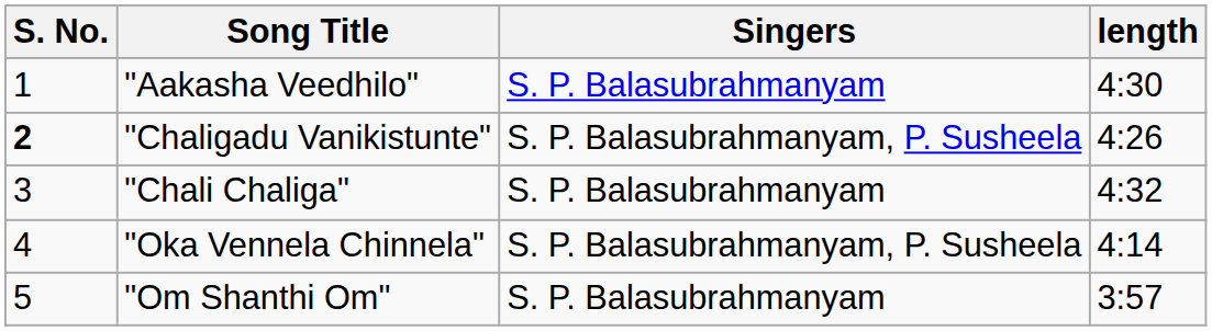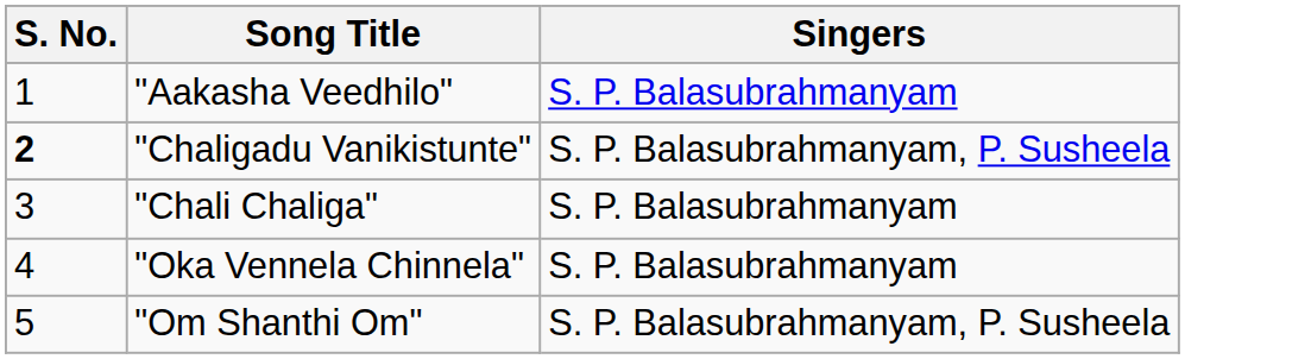- column: length | 4:30 | 4:26 | 4:32 | 4:14 | 3:57
"Oka Vennela Chinnela" | Singers: S. P. Balasubrahmanyam, P. Susheela -> S. P. Balasubrahmanyam
"Om Shanthi Om" | Singers: S. P. Balasubrahmanyam -> S. P. Balasubrahmanyam, P. Susheela
